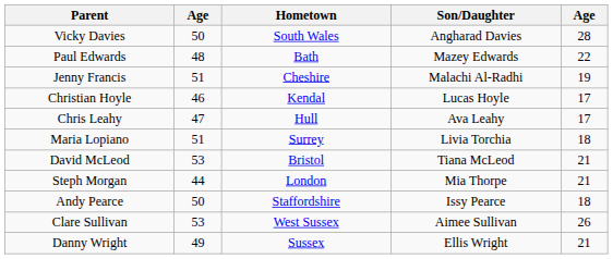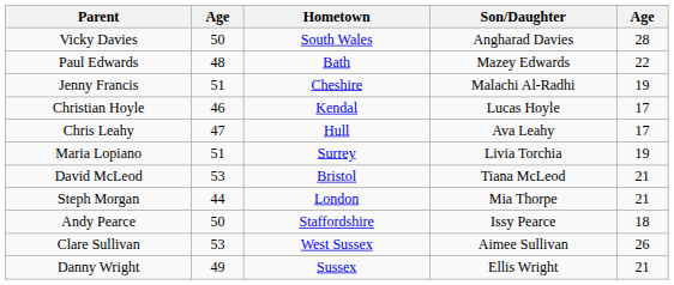Maria Lopiano | column 5: 18 -> 19
